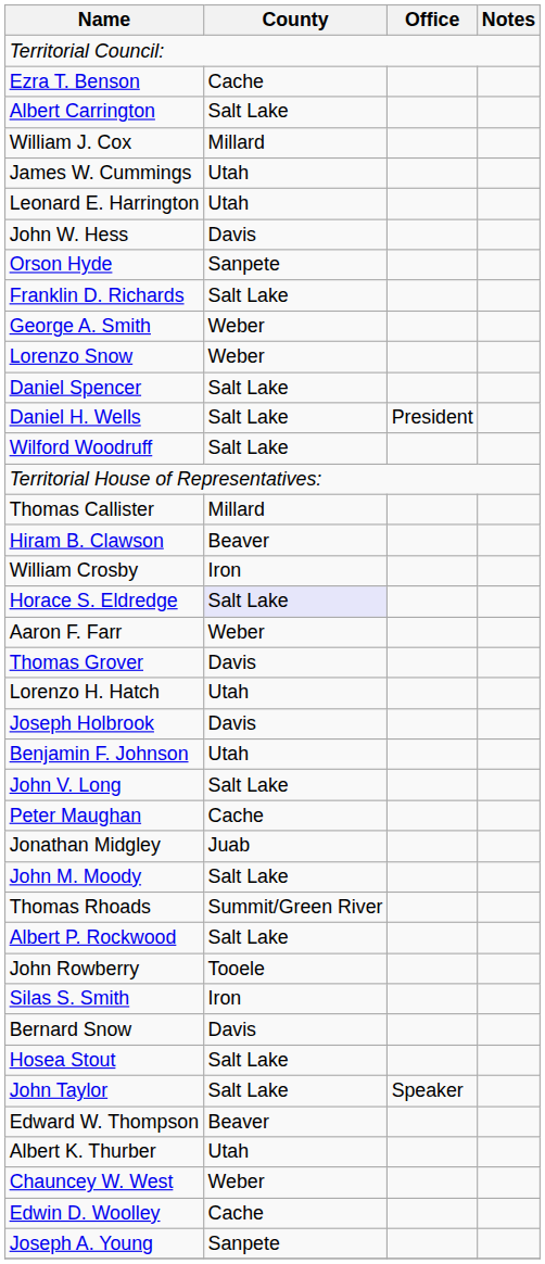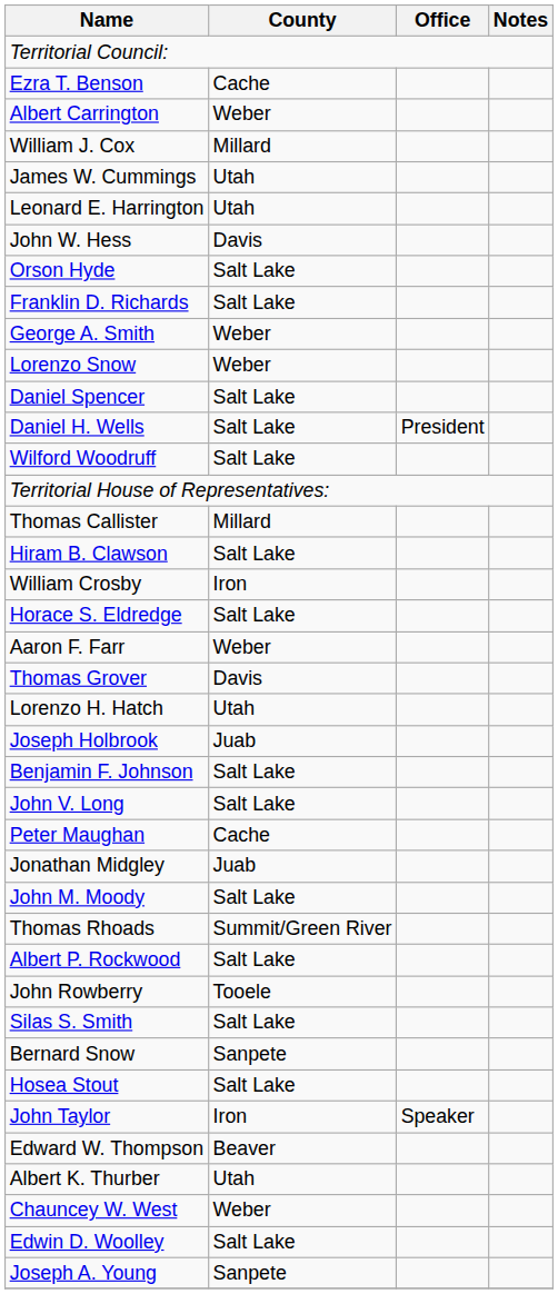Albert Carrington | County: Salt Lake -> Weber
Orson Hyde | County: Sanpete -> Salt Lake
Hiram B. Clawson | County: Beaver -> Salt Lake
Horace S. Eldredge | County: lavender background -> no background
Joseph Holbrook | County: Davis -> Juab
Benjamin F. Johnson | County: Utah -> Salt Lake
Silas S. Smith | County: Iron -> Salt Lake
Bernard Snow | County: Davis -> Sanpete
John Taylor | County: Salt Lake -> Iron
Edwin D. Woolley | County: Cache -> Salt Lake
